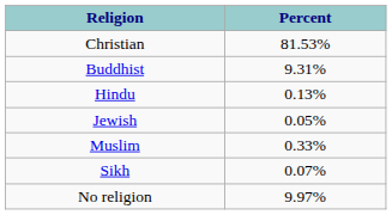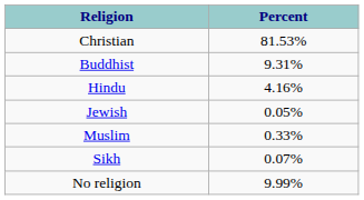Hindu | Percent: 0.13% -> 4.16%
No religion | Percent: 9.97% -> 9.99%
